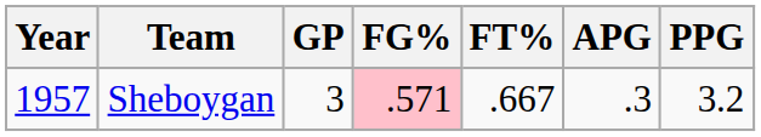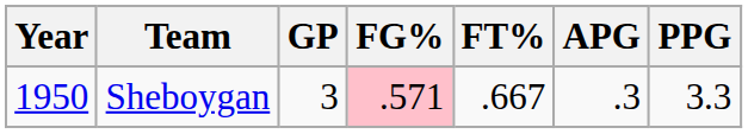Sheboygan | Year: 1957 -> 1950
Sheboygan | PPG: 3.2 -> 3.3
